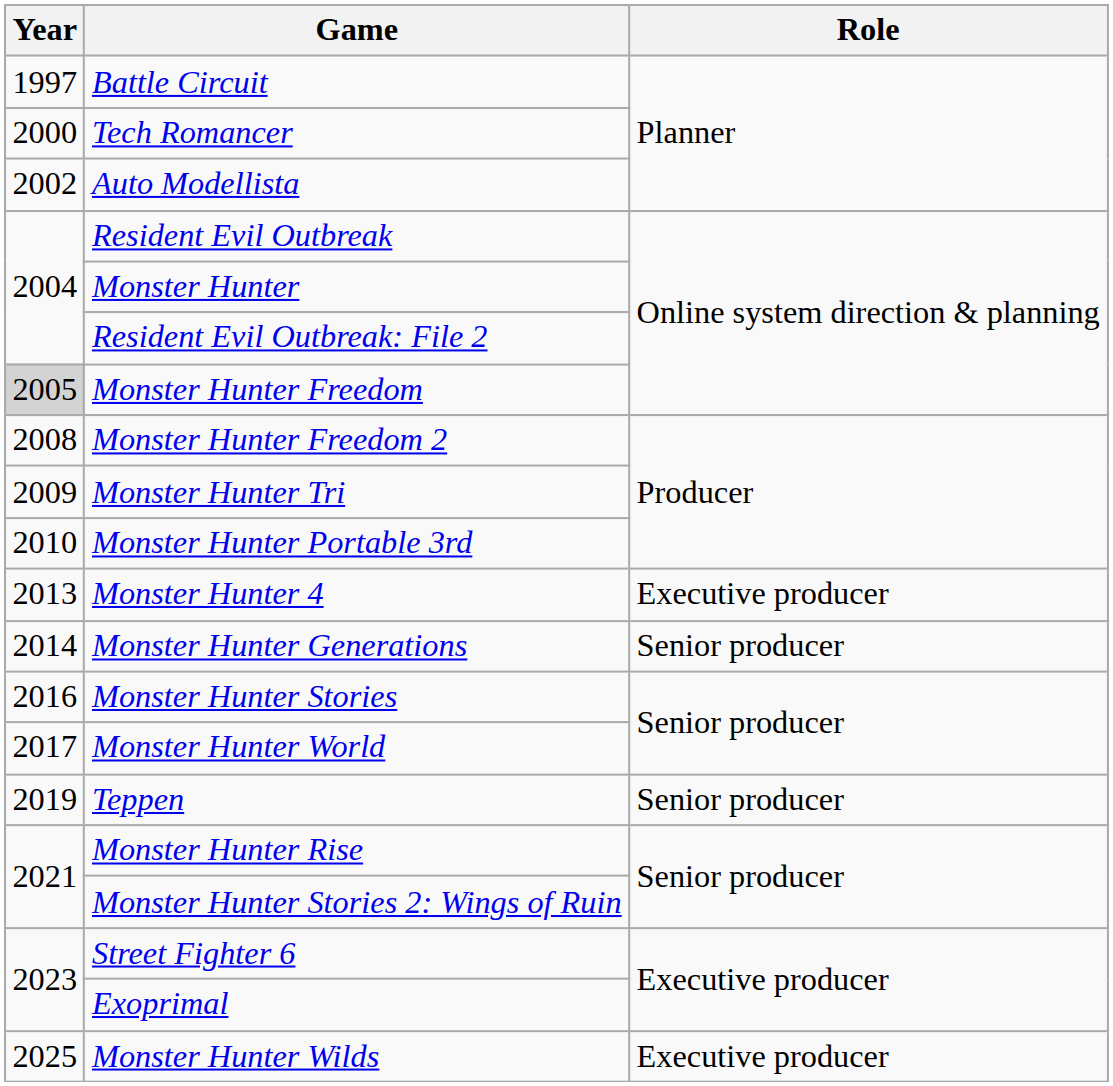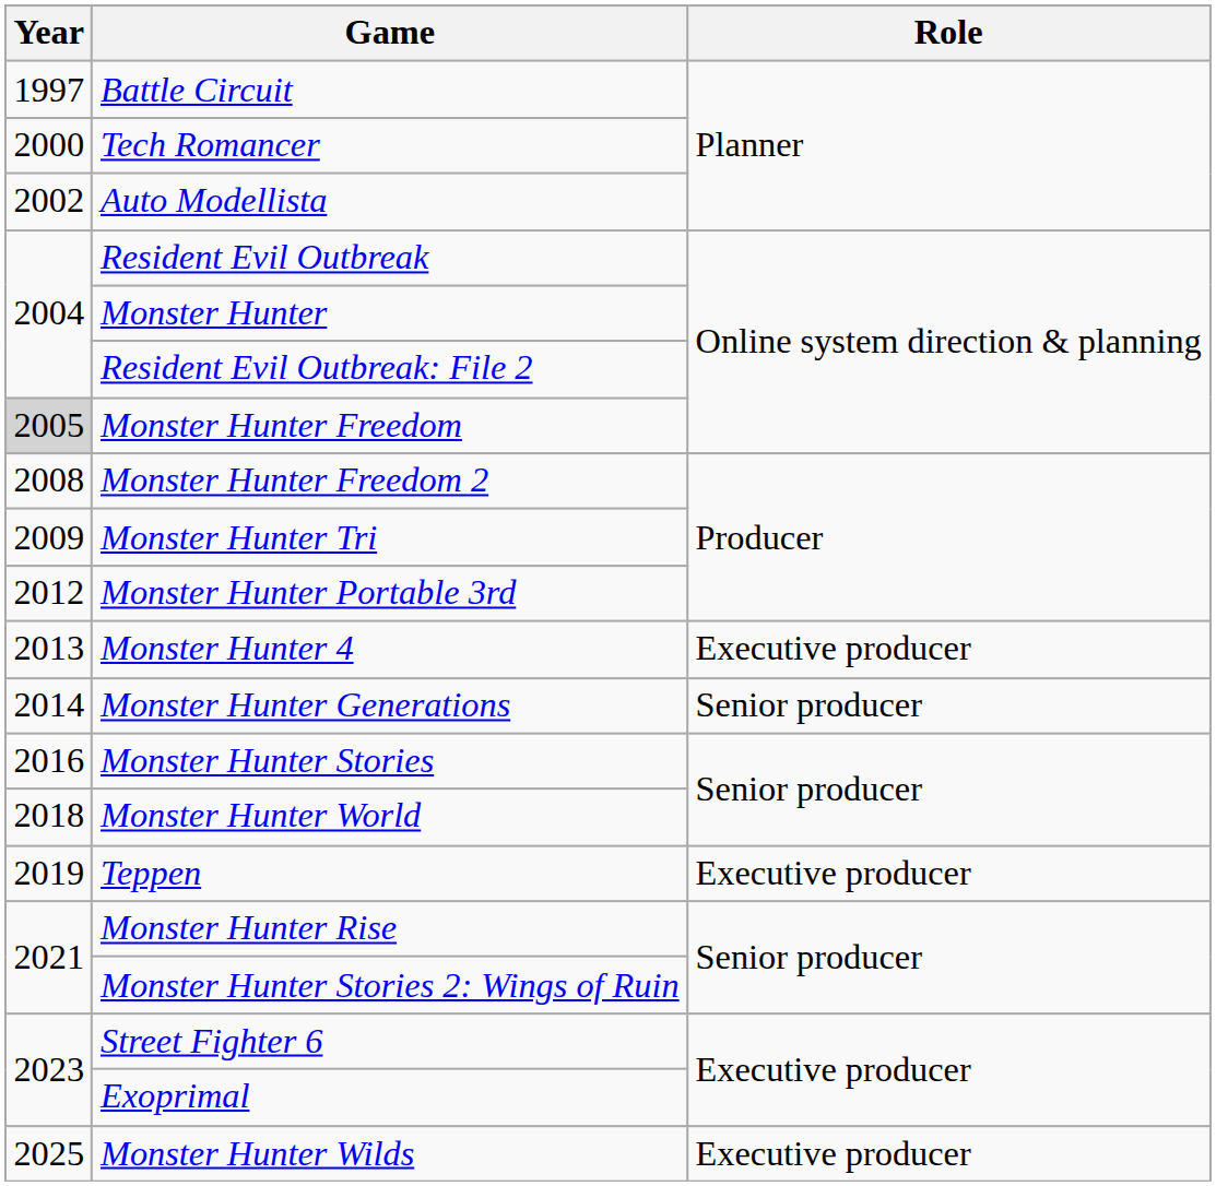Monster Hunter Portable 3rd | Year: 2010 -> 2012
Monster Hunter World | Year: 2017 -> 2018
Teppen | Role: Senior producer -> Executive producer
